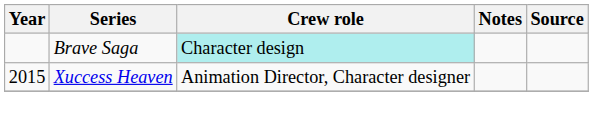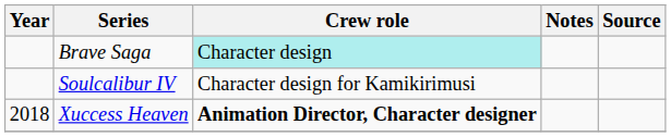+ row: Soulcalibur IV | Character design for Kamikirimusi
Xuccess Heaven | Year: 2015 -> 2018
Xuccess Heaven | Crew role: normal -> bold
